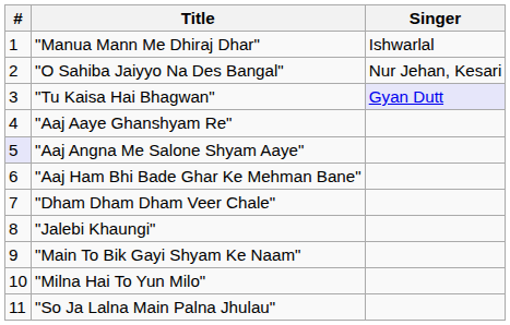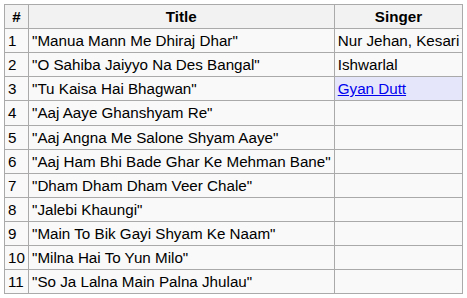"Manua Mann Me Dhiraj Dhar" | Singer: Ishwarlal -> Nur Jehan, Kesari
"O Sahiba Jaiyyo Na Des Bangal" | Singer: Nur Jehan, Kesari -> Ishwarlal
"Aaj Angna Me Salone Shyam Aaye" | #: lavender background -> no background
